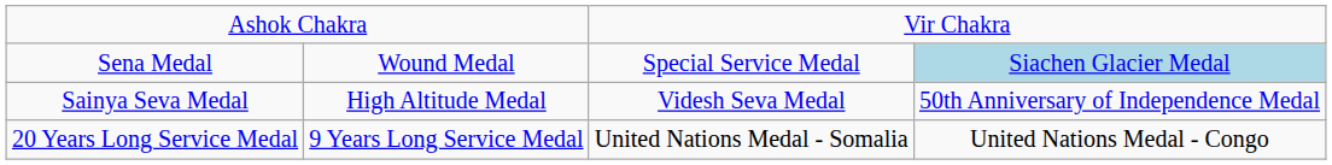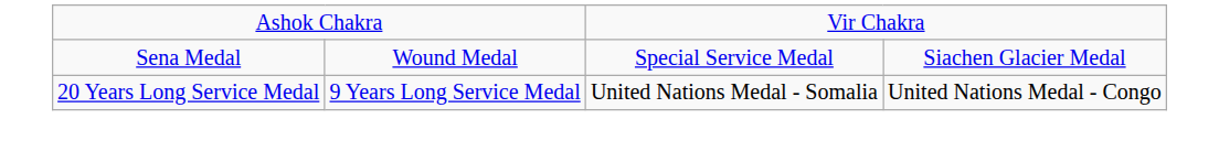Sena Medal | column 4: lightblue background -> no background
- row: Sainya Seva Medal | High Altitude Medal | Videsh Seva Medal | 50th Anniversary of Independence Medal
